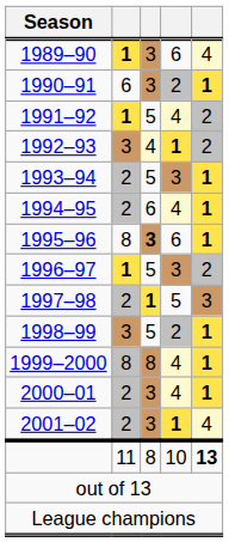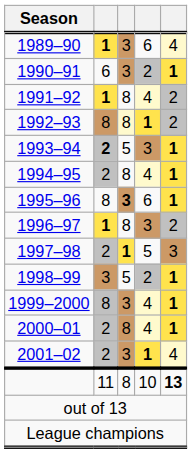1991–92 | column 3: 5 -> 8
1992–93 | column 2: 3 -> 8
1992–93 | column 3: 4 -> 8
1993–94 | column 2: normal -> bold
1994–95 | column 3: 6 -> 8
1996–97 | column 3: 5 -> 8
1999–2000 | column 3: 8 -> 3
2000–01 | column 3: 3 -> 8
